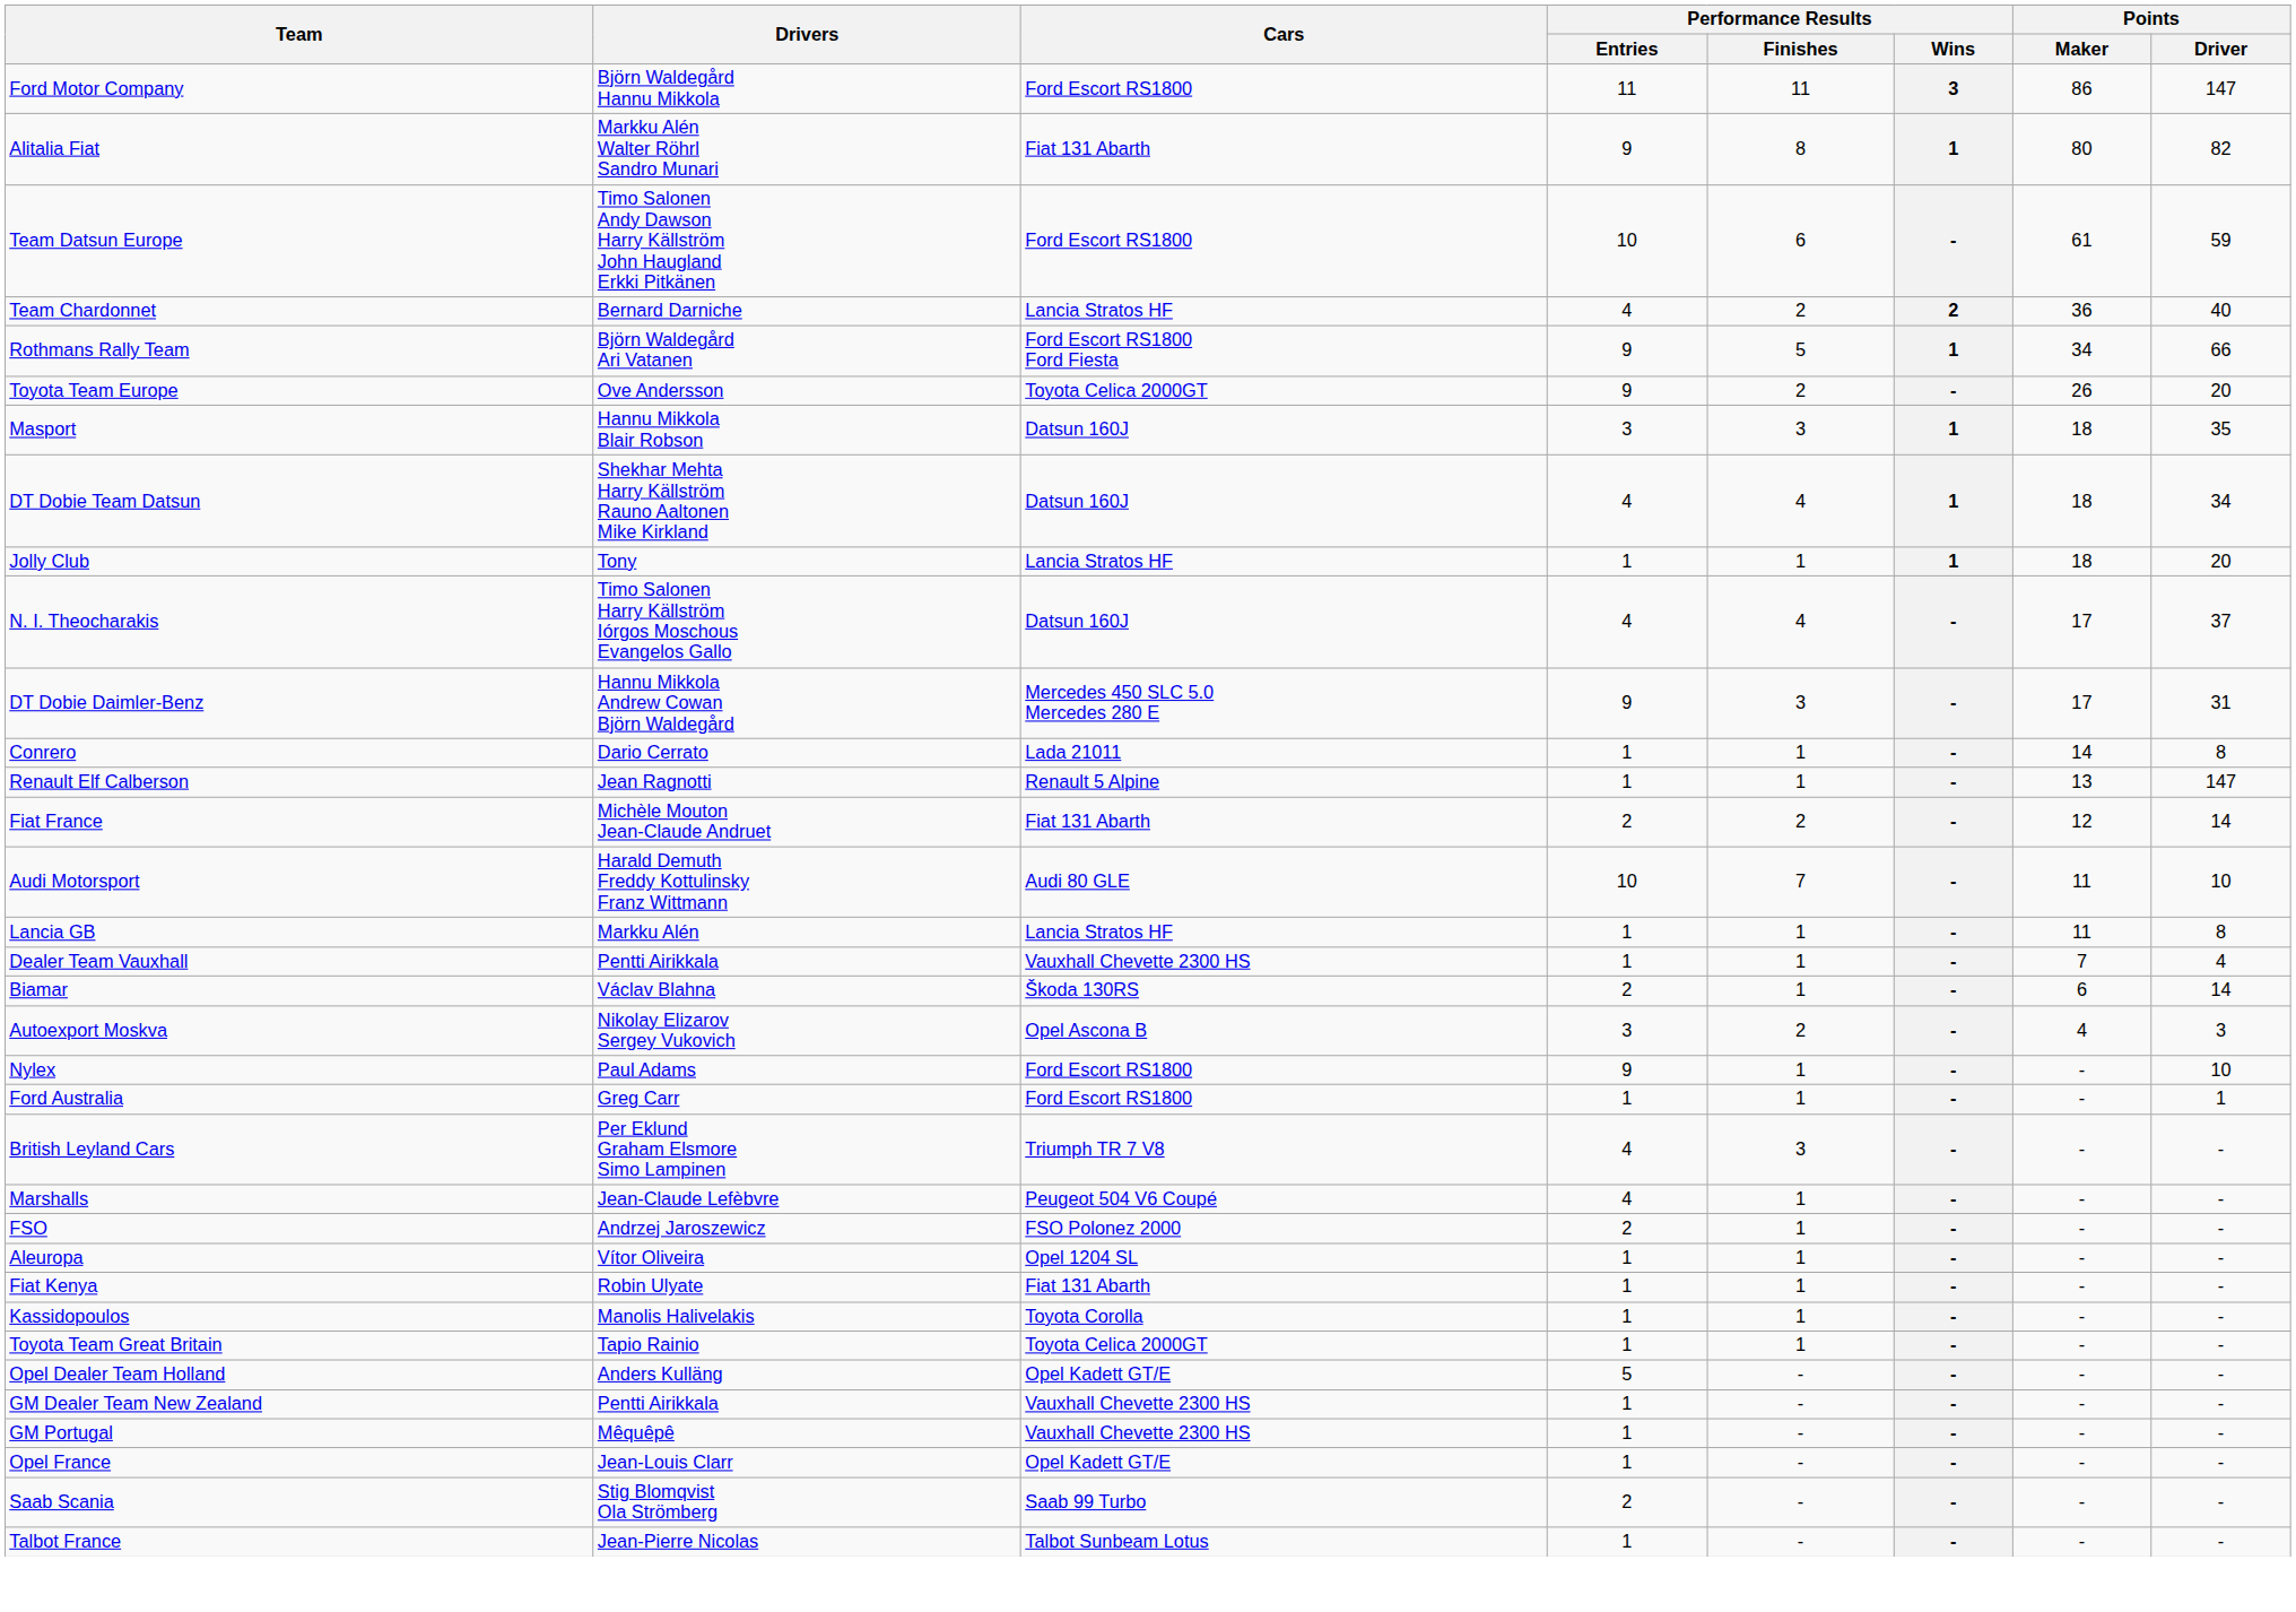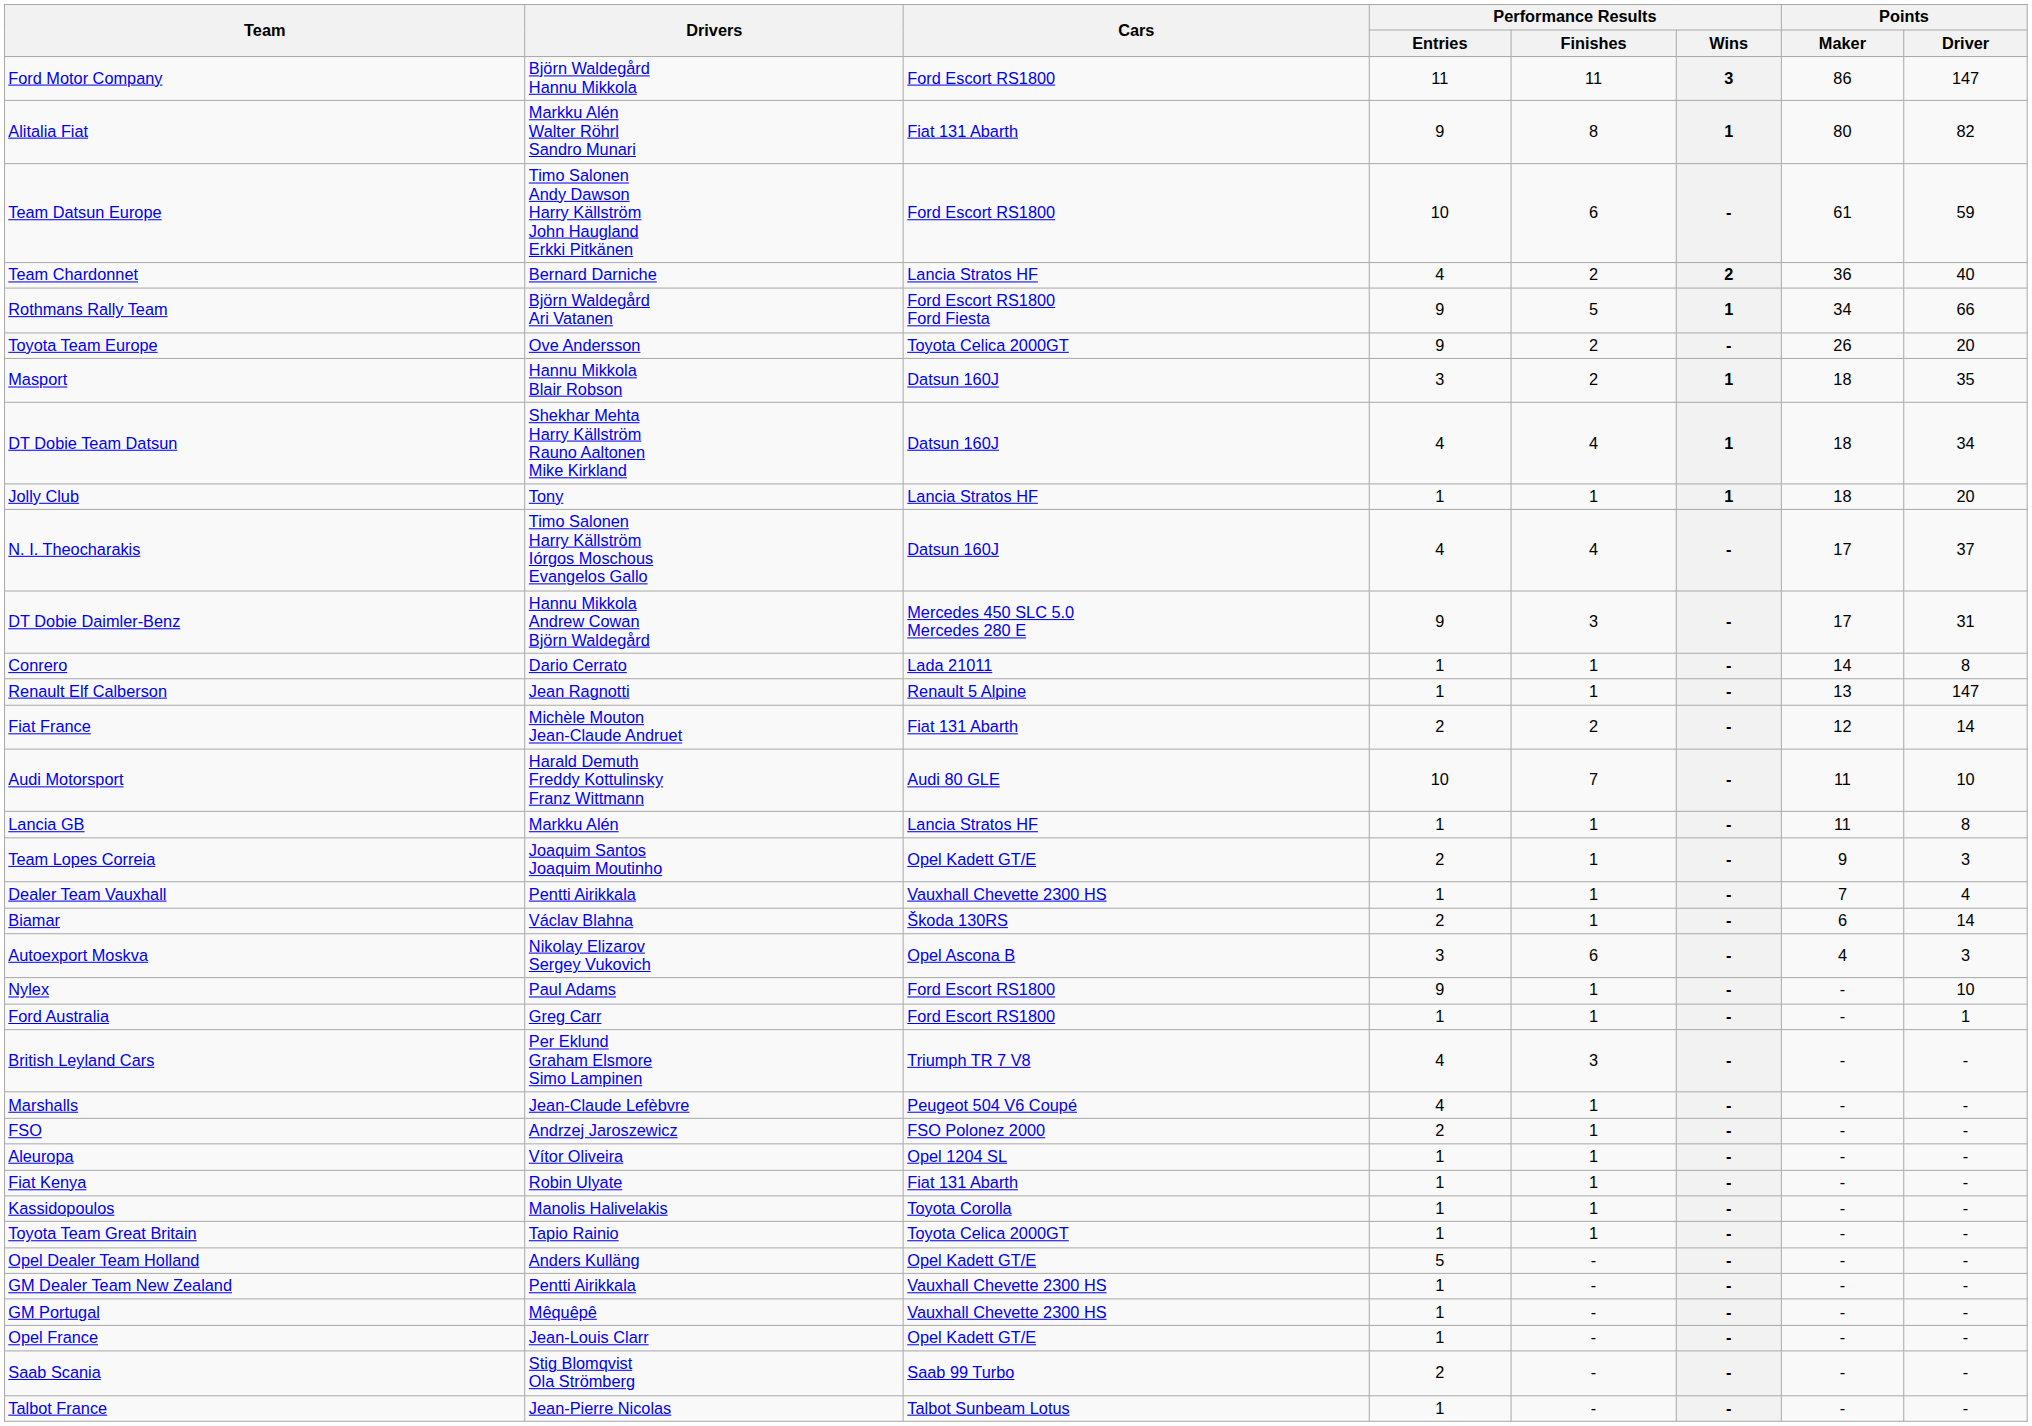Masport | Performance Results / Finishes: 3 -> 2
+ row: Team Lopes Correia | Joaquim Santos Joaquim Moutinho | Opel Kadett GT/E | 2 | 1 | - | 9 | 3
Autoexport Moskva | Performance Results / Finishes: 2 -> 6
